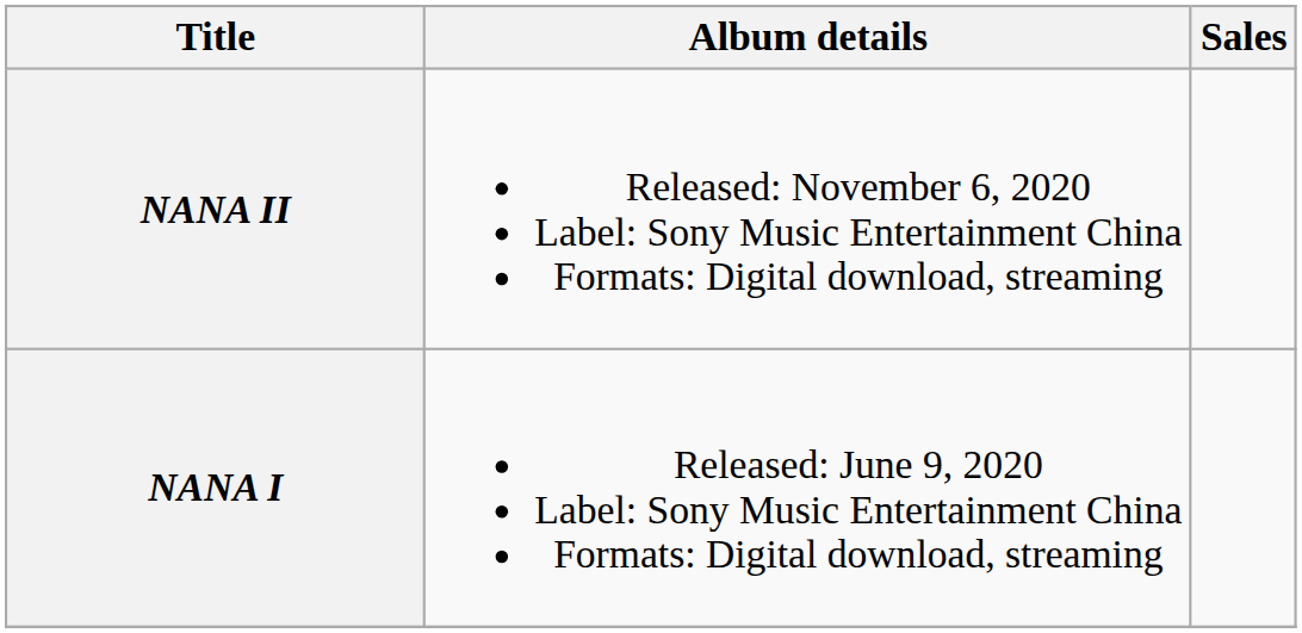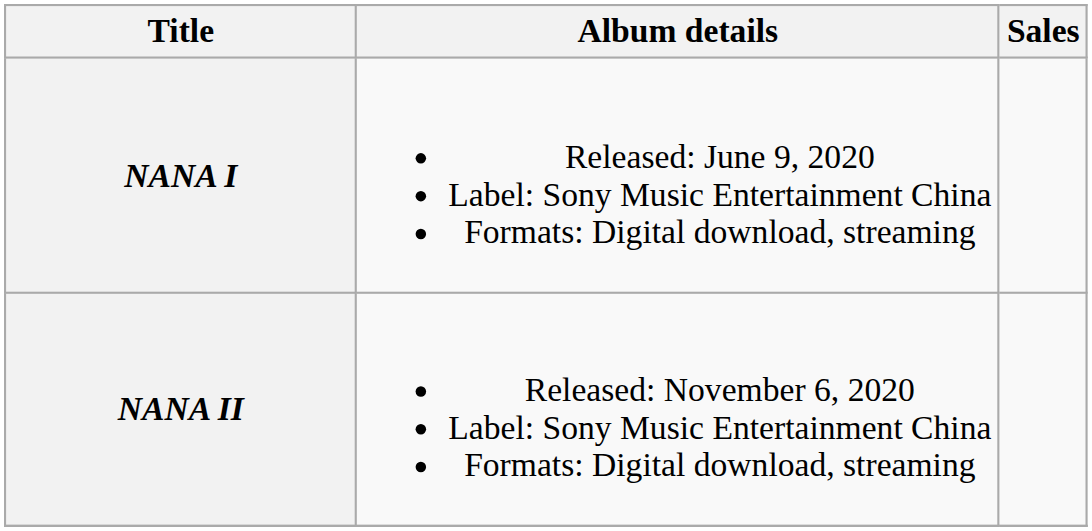rows swapped: NANA I <-> NANA II
